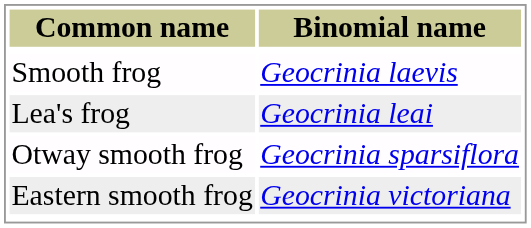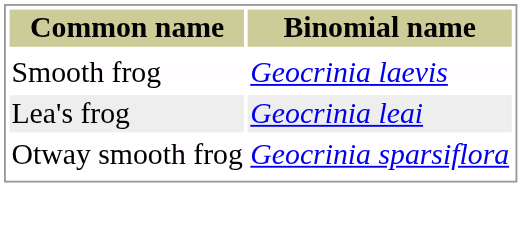- row: Eastern smooth frog | Geocrinia victoriana
